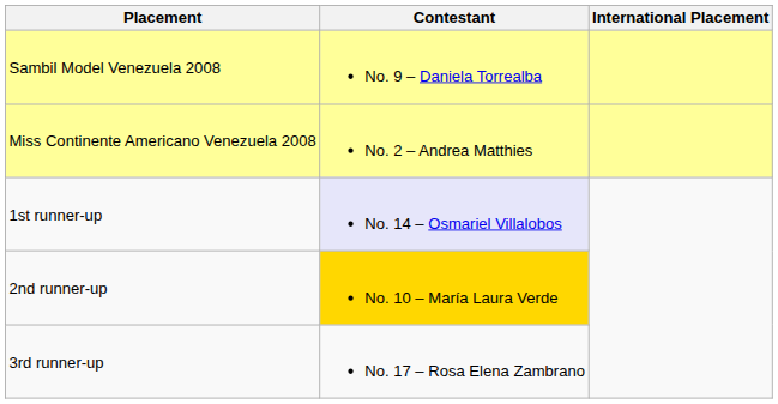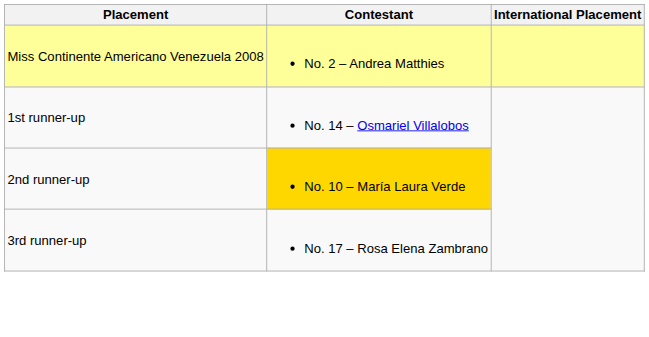- row: Sambil Model Venezuela 2008 | No. 9 – Daniela Torrealba
1st runner-up | Contestant: lavender background -> no background
